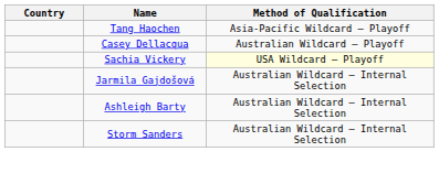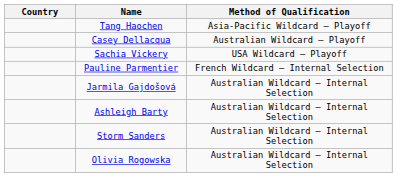Sachia Vickery | Method of Qualification: lightyellow background -> no background
+ row: Pauline Parmentier | French Wildcard – Internal Selection
+ row: Olivia Rogowska | Australian Wildcard – Internal Selection
